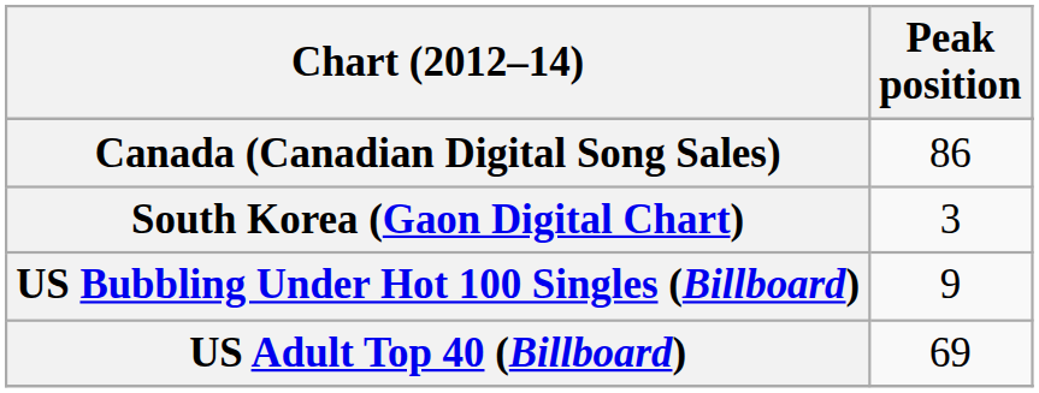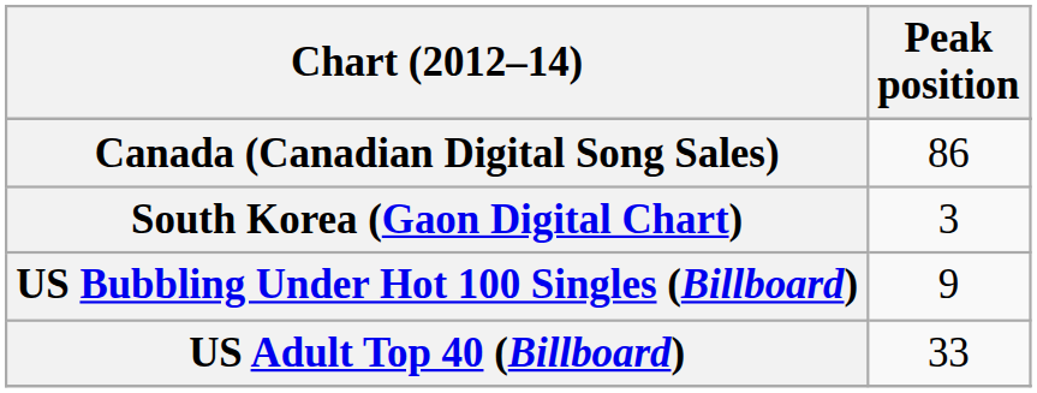US Adult Top 40 (Billboard) | Peak position: 69 -> 33
